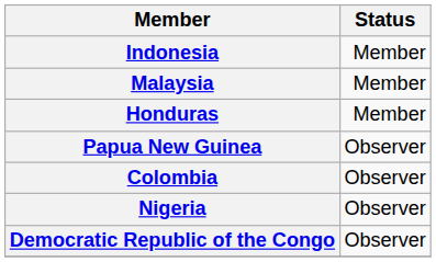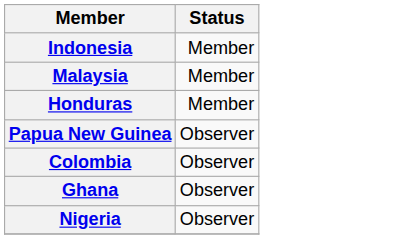+ row: Ghana | Observer
- row: Democratic Republic of the Congo | Observer
